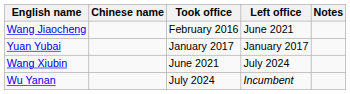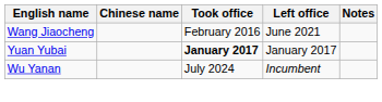Yuan Yubai | Took office: normal -> bold
- row: Wang Xiubin | June 2021 | July 2024
